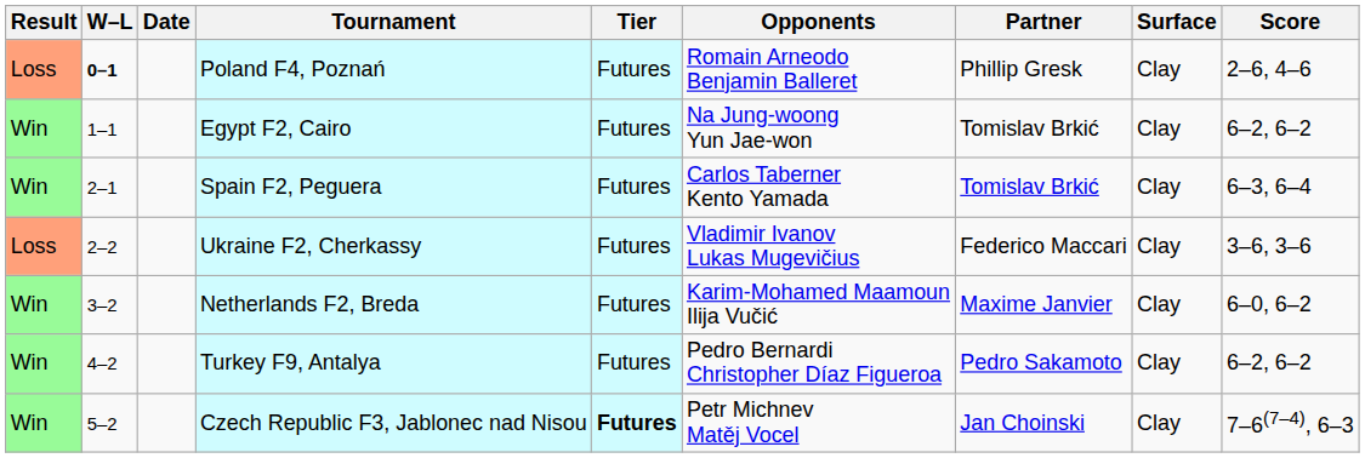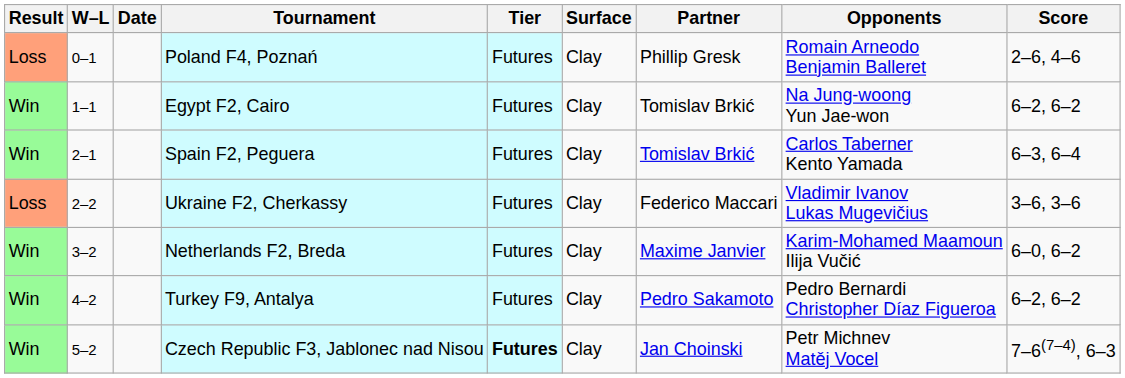columns swapped: Surface <-> Opponents
Poland F4, Poznań | W–L: bold -> normal
